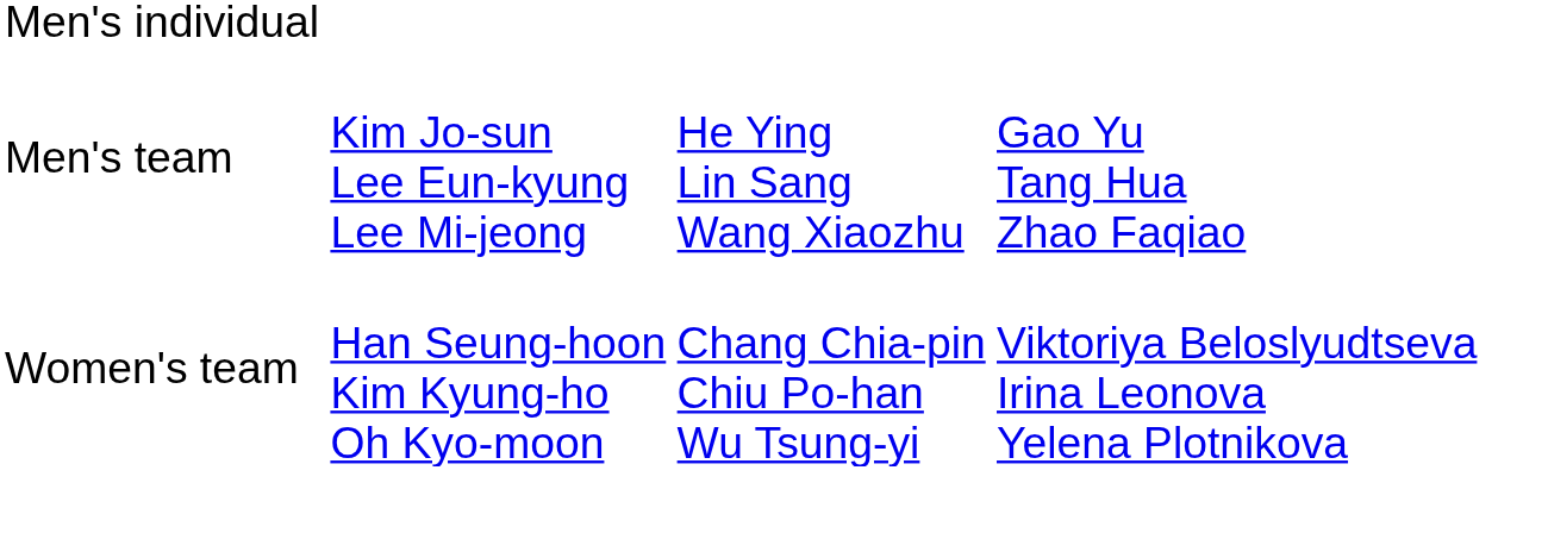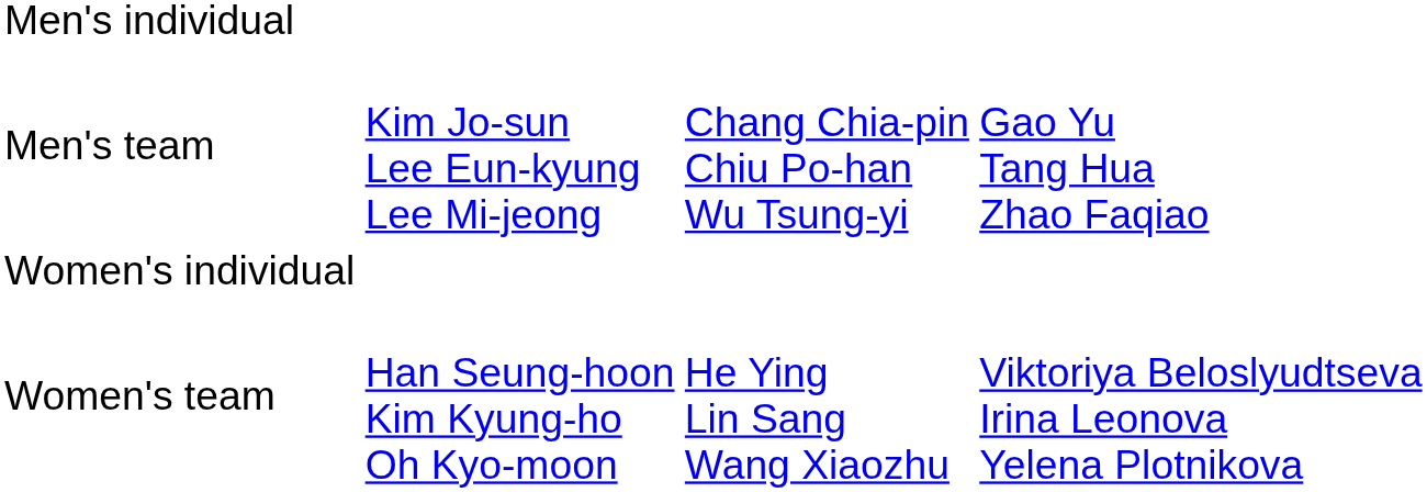Men's team | column 3: He Ying Lin Sang Wang Xiaozhu -> Chang Chia-pin Chiu Po-han Wu Tsung-yi
+ row: Women's individual
Women's team | column 3: Chang Chia-pin Chiu Po-han Wu Tsung-yi -> He Ying Lin Sang Wang Xiaozhu
